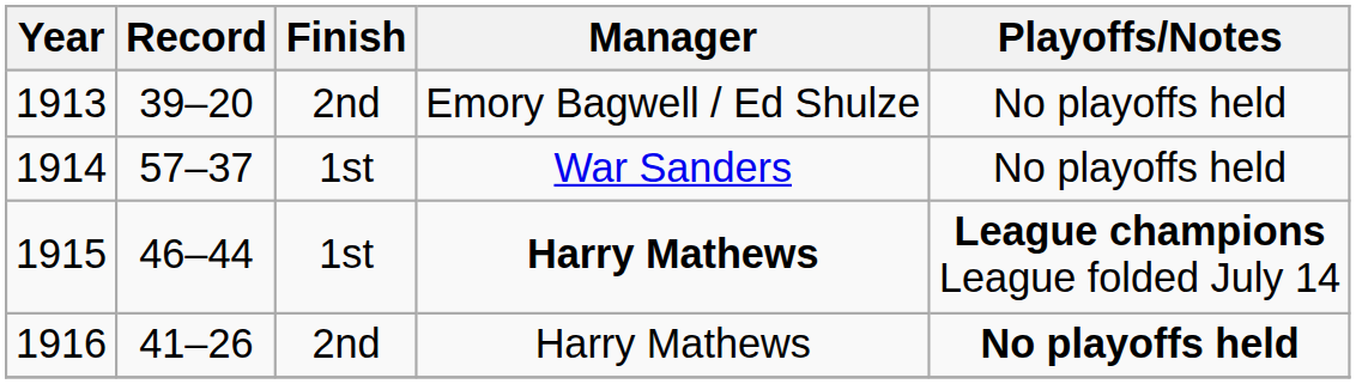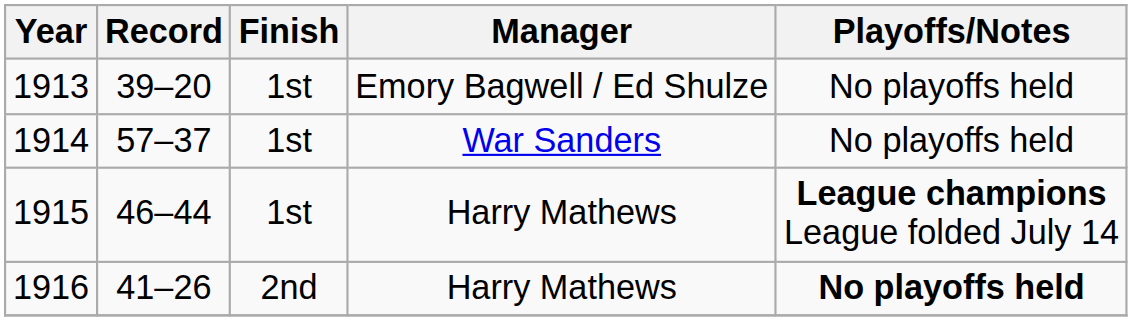1913 | Finish: 2nd -> 1st
1915 | Manager: bold -> normal
